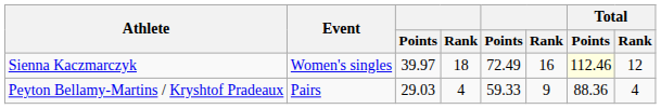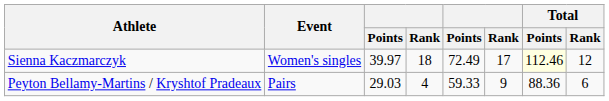Sienna Kaczmarczyk | column 6: 16 -> 17
Peyton Bellamy-Martins / Kryshtof Pradeaux | Total / Rank: 4 -> 6
